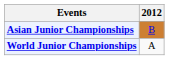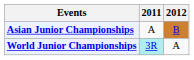+ column: 2011 | A | 3R
